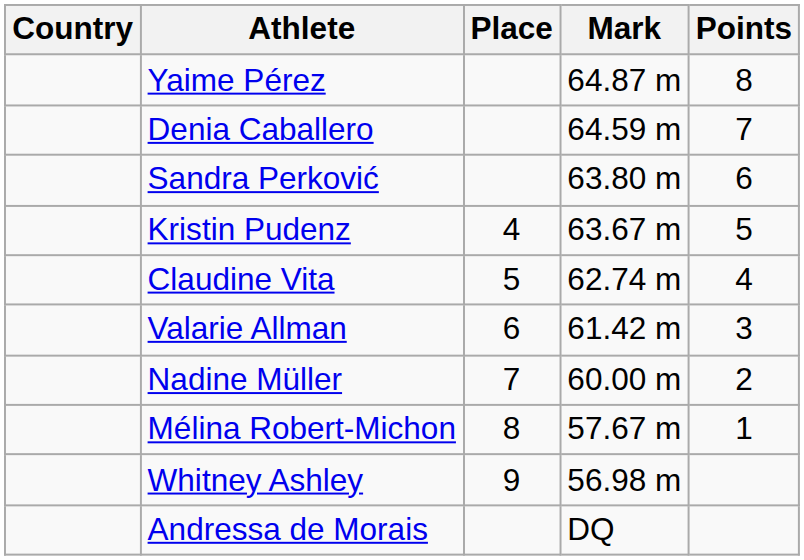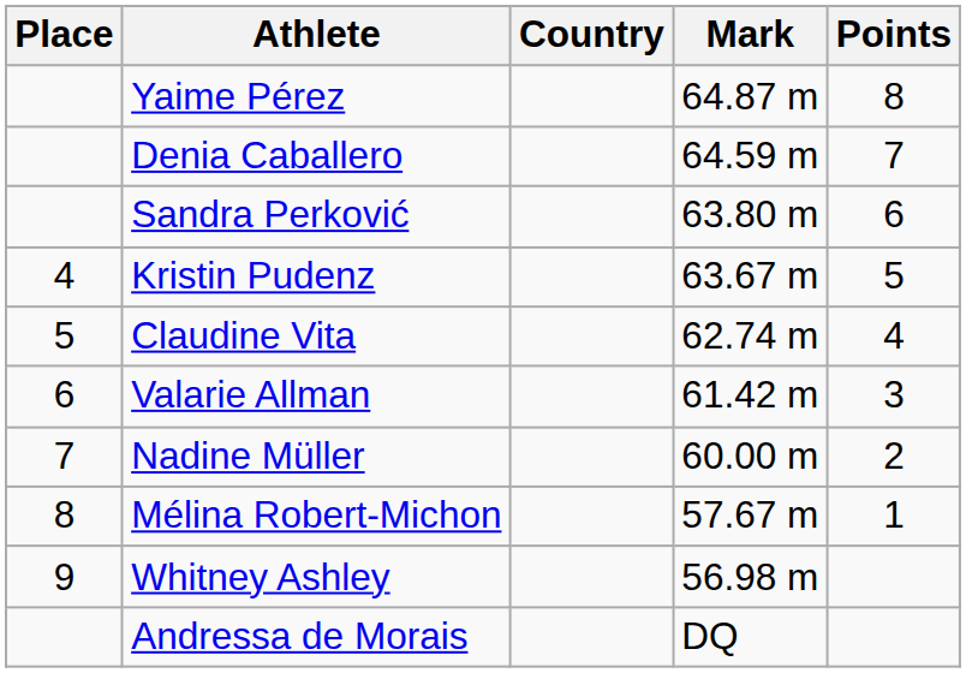columns swapped: Place <-> Country
